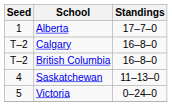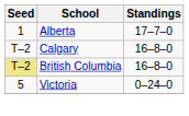British Columbia | Seed: no background -> khaki background
- row: 4 | Saskatchewan | 11–13–0
